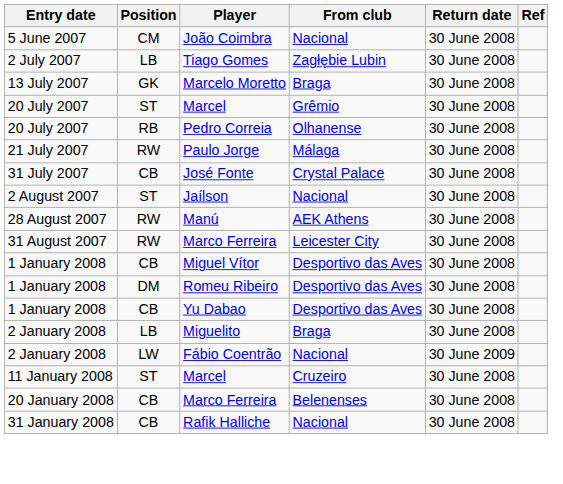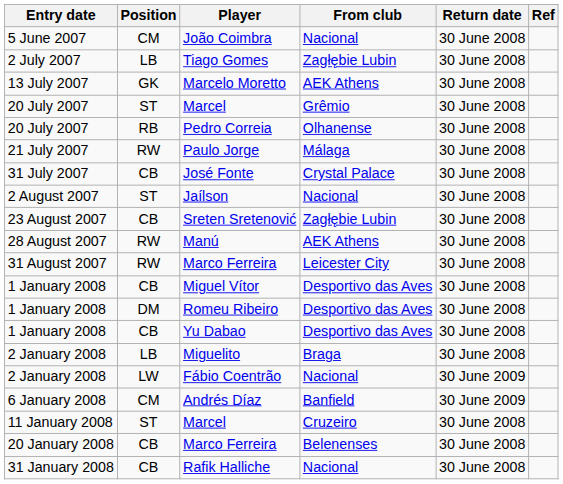Marcelo Moretto | From club: Braga -> AEK Athens
+ row: 23 August 2007 | CB | Sreten Sretenović | Zagłębie Lubin | 30 June 2008
+ row: 6 January 2008 | CM | Andrés Díaz | Banfield | 30 June 2009
